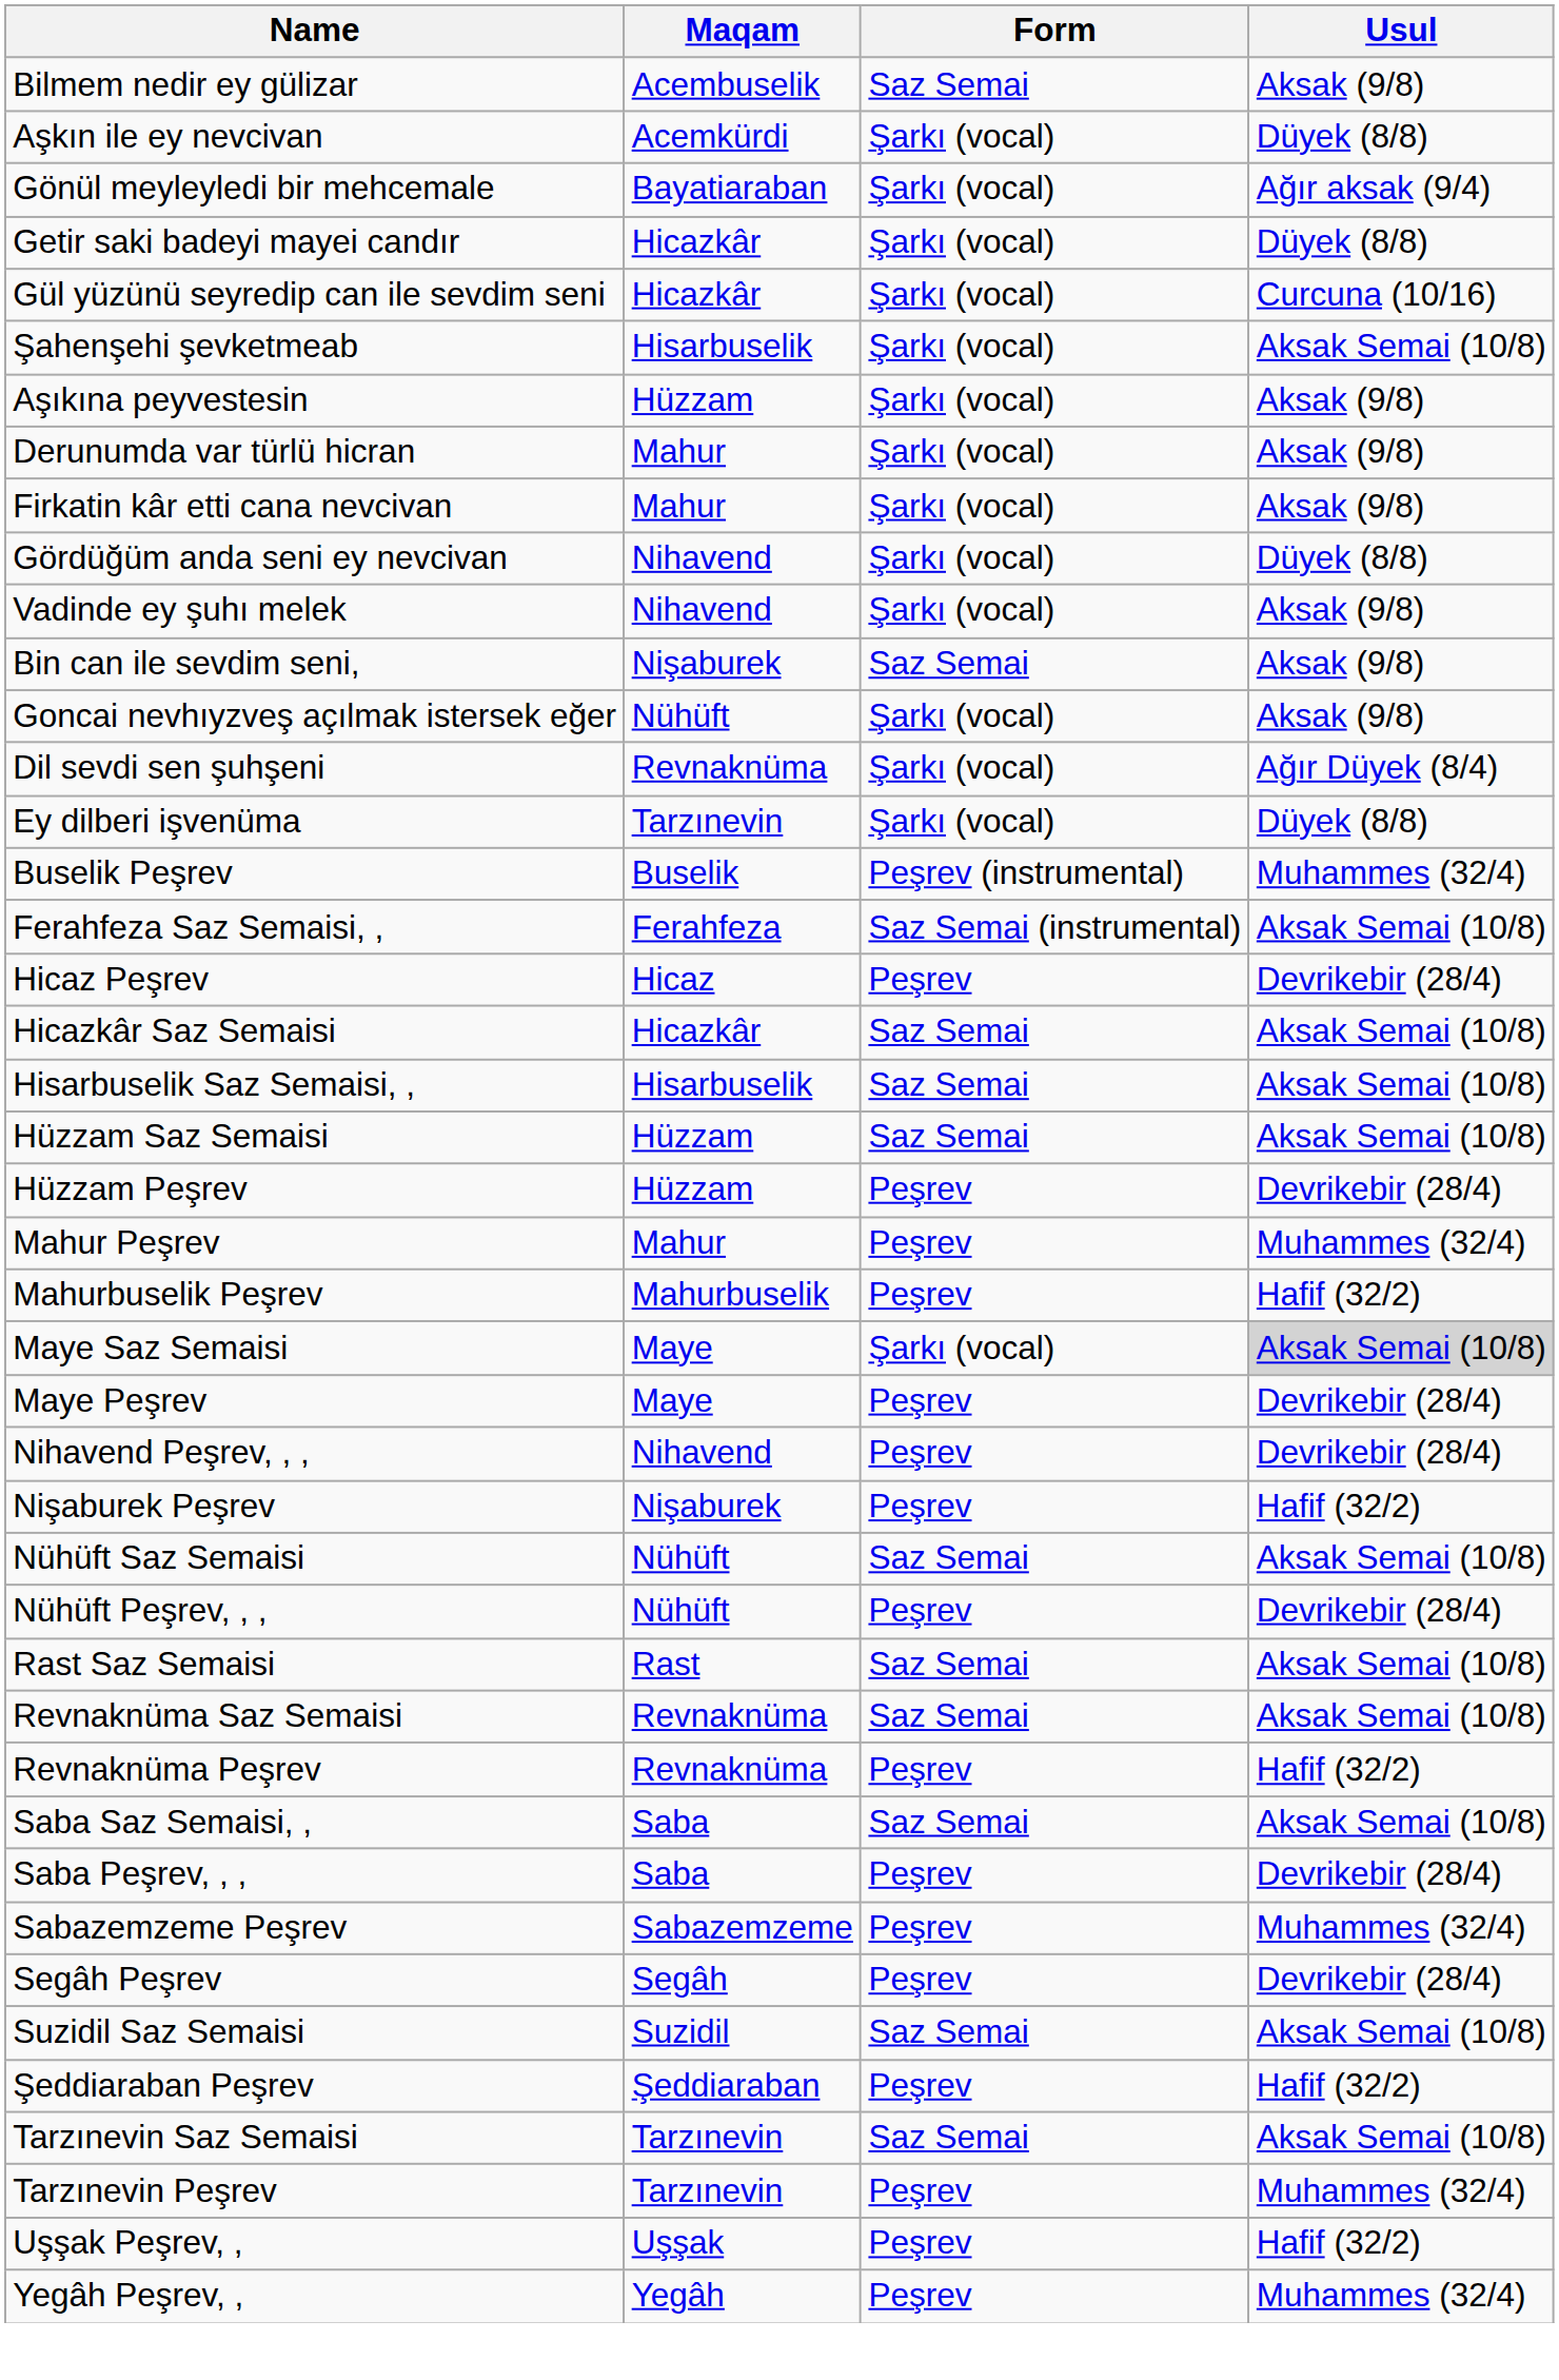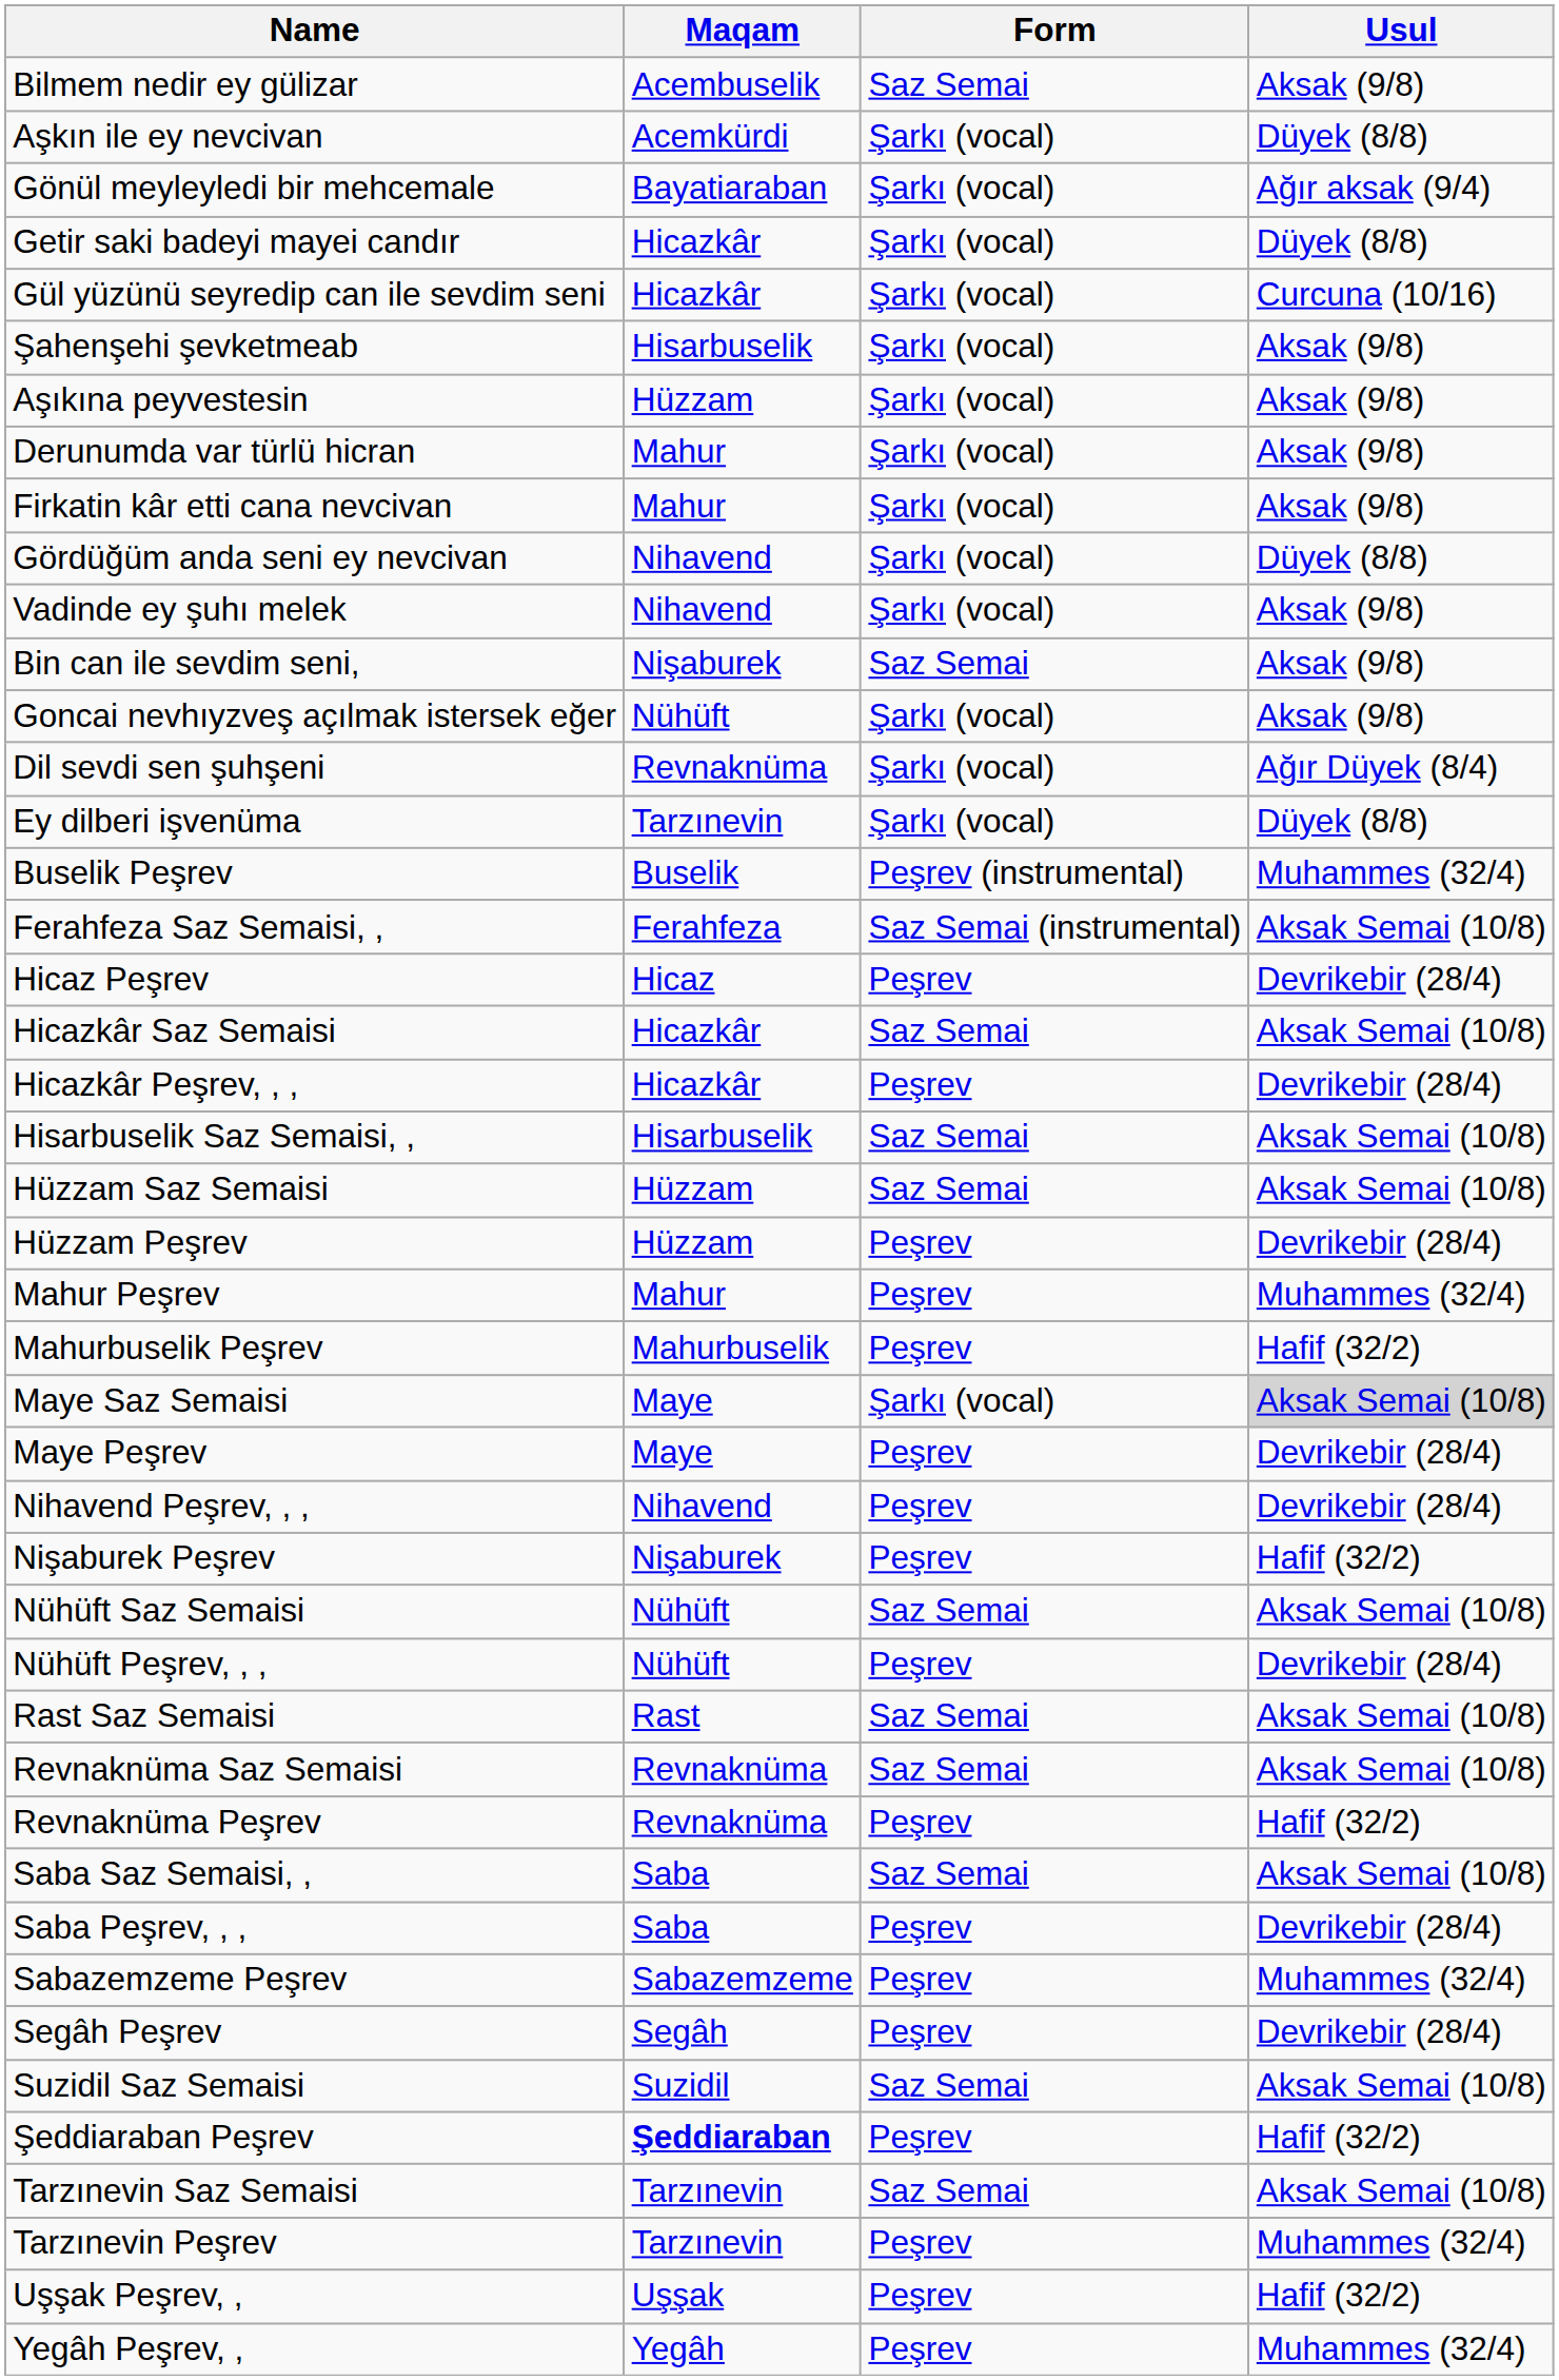Şahenşehi şevketmeab | Usul: Aksak Semai (10/8) -> Aksak (9/8)
+ row: Hicazkâr Peşrev, , , | Hicazkâr | Peşrev | Devrikebir (28/4)
Şeddiaraban Peşrev | Maqam: normal -> bold
